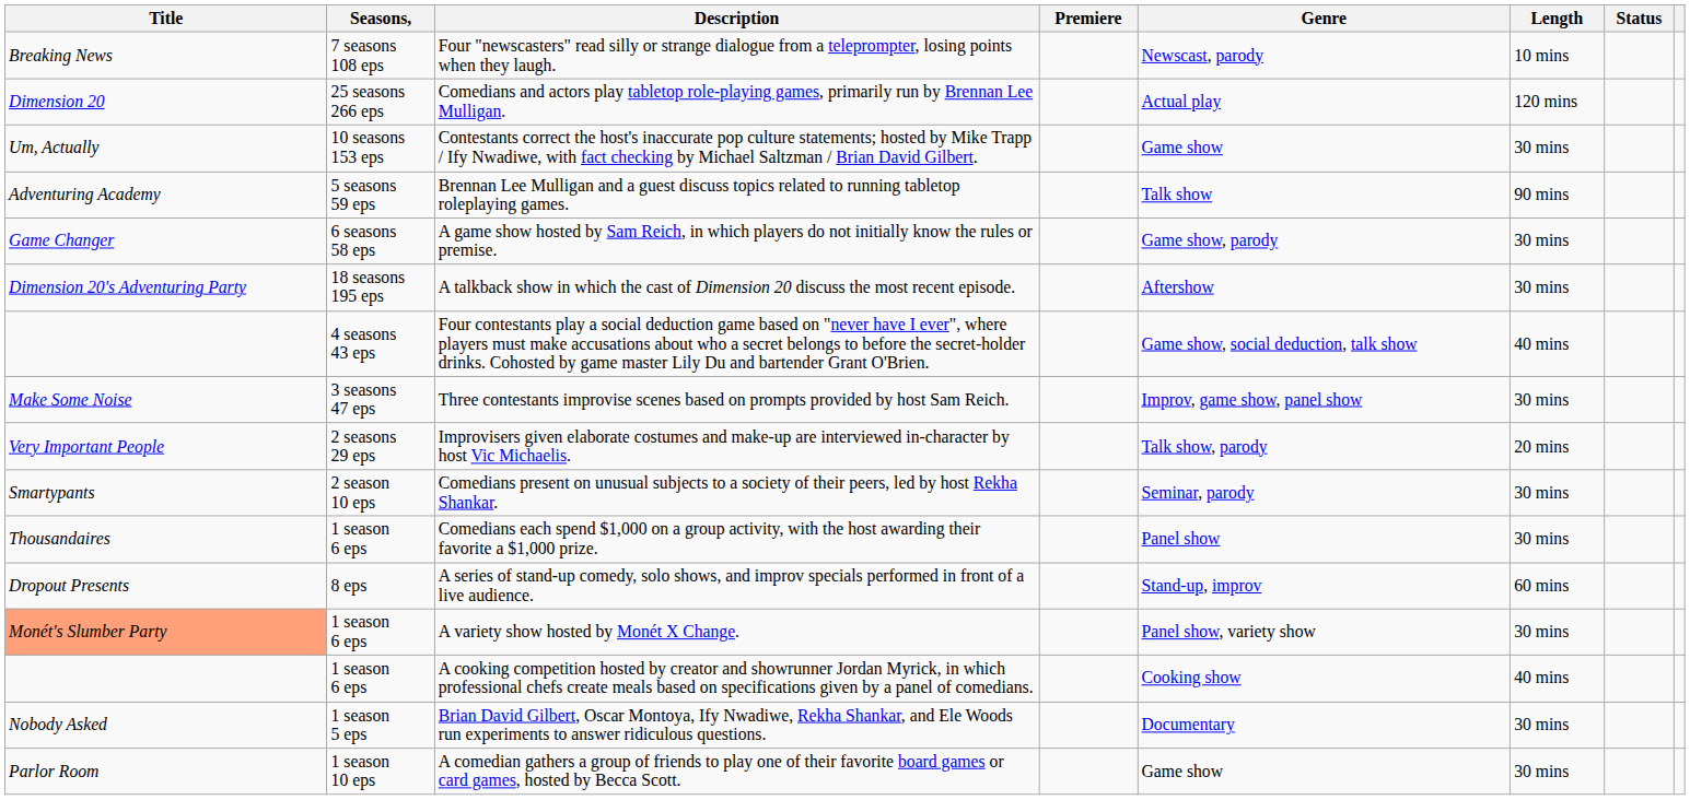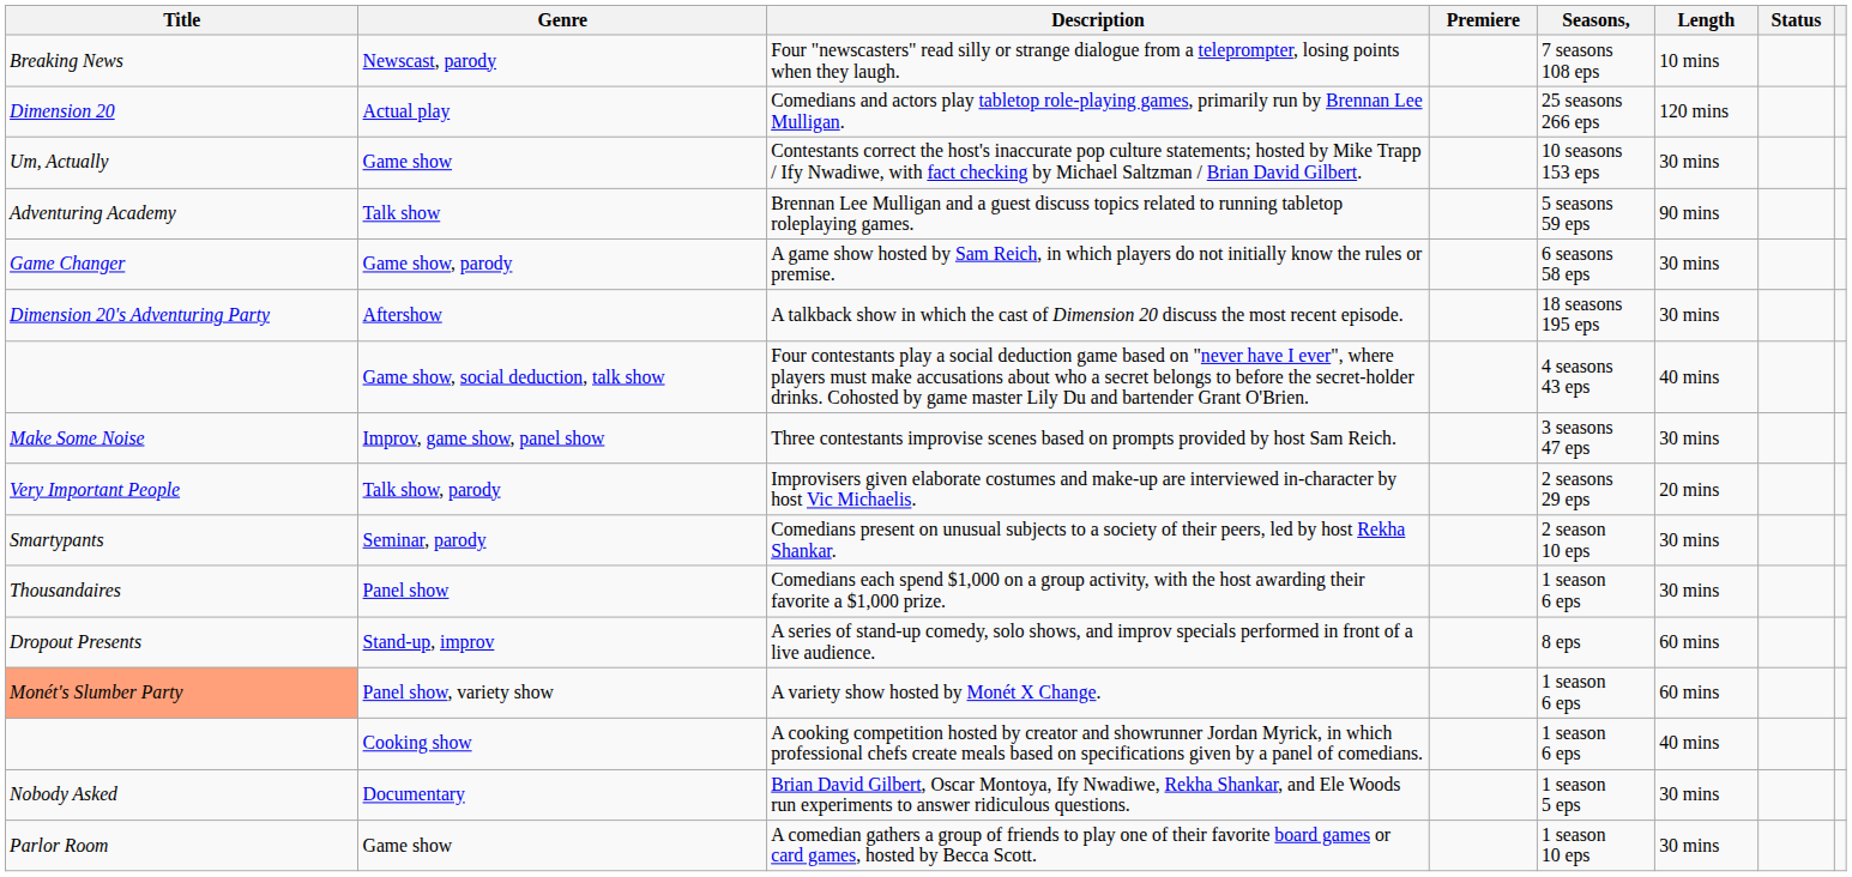columns swapped: Genre <-> Seasons,
A variety show hosted by Monét X Change. | Length: 30 mins -> 60 mins
